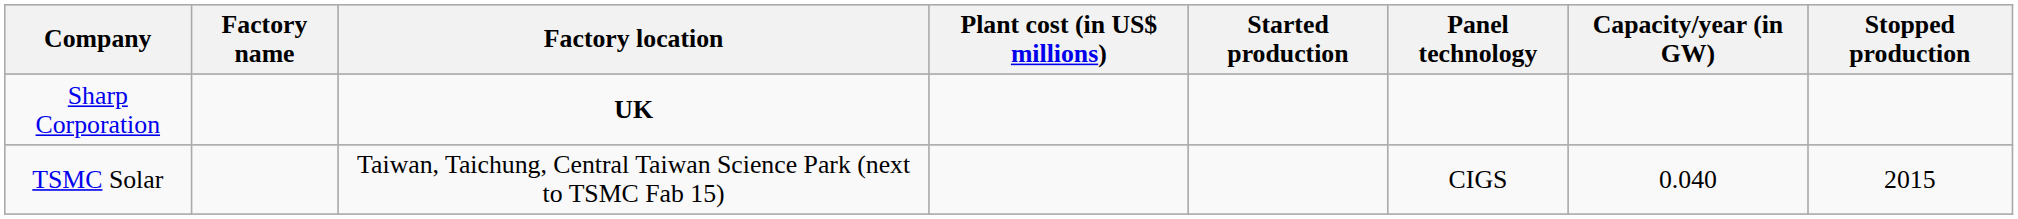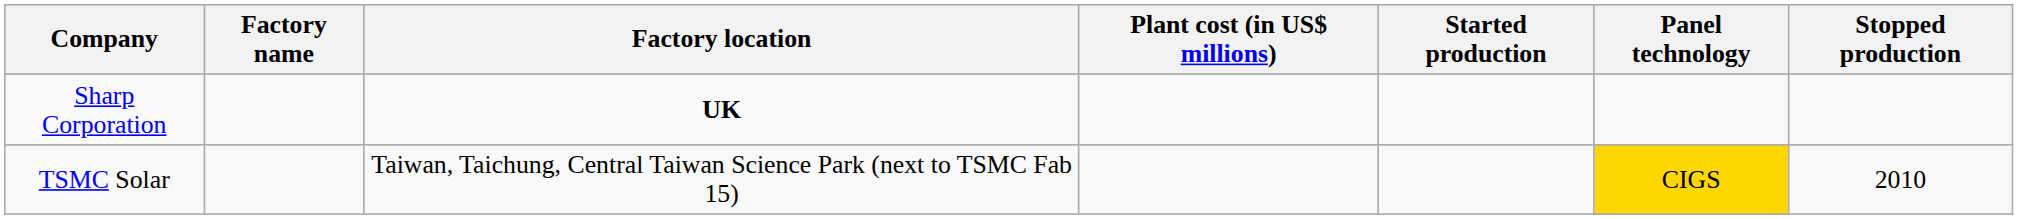- column: Capacity/year (in GW) | 0.040
TSMC Solar | Panel technology: no background -> gold background
TSMC Solar | Stopped production: 2015 -> 2010
